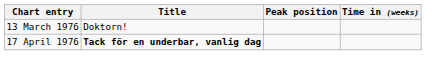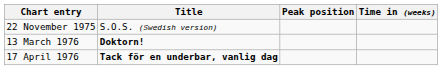+ row: 22 November 1975 | S.O.S. (Swedish version)
13 March 1976 | Title: normal -> bold
